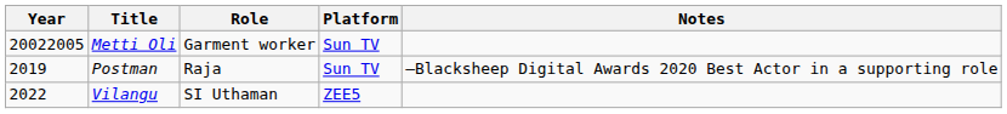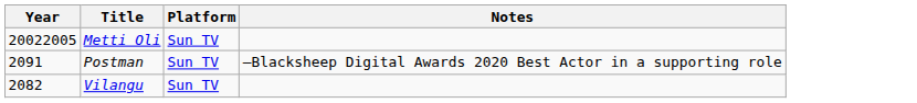- column: Role | Garment worker | Raja | SI Uthaman
Postman | Year: 2019 -> 2091
Vilangu | Year: 2022 -> 2082
Vilangu | Platform: ZEE5 -> Sun TV
